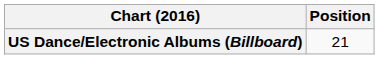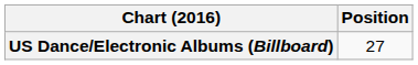US Dance/Electronic Albums (Billboard) | Position: 21 -> 27
